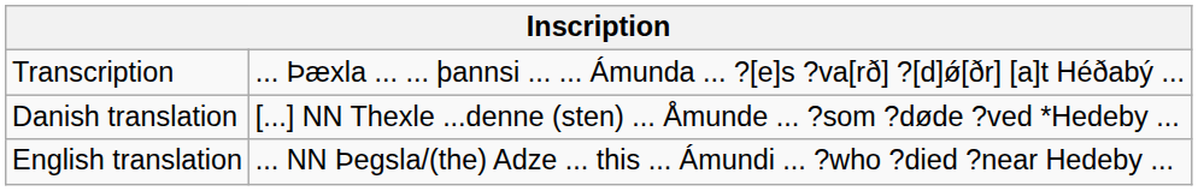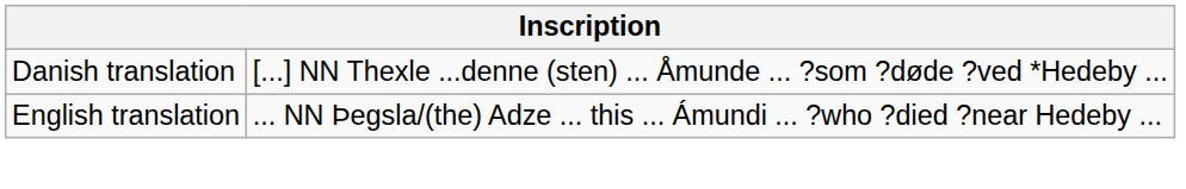- row: Transcription | ... Þæxla ... ... þannsi ... ... Ámunda ... ?[e]s ?va[rð] ?[d]ǿ[ðr] [a]t Héðabý ...
